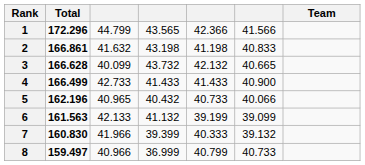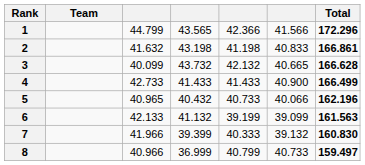columns swapped: Team <-> Total
